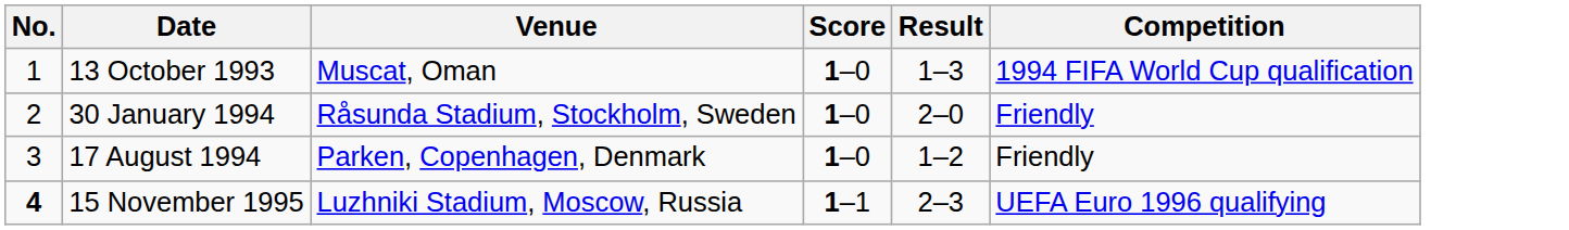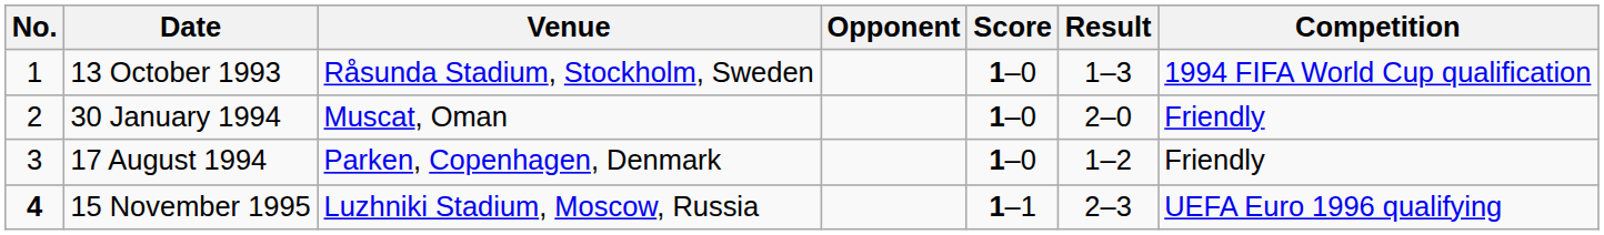+ column: Opponent
13 October 1993 | Venue: Muscat, Oman -> Råsunda Stadium, Stockholm, Sweden
30 January 1994 | Venue: Råsunda Stadium, Stockholm, Sweden -> Muscat, Oman
